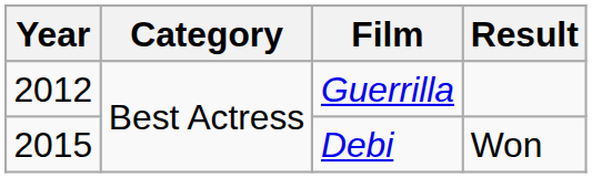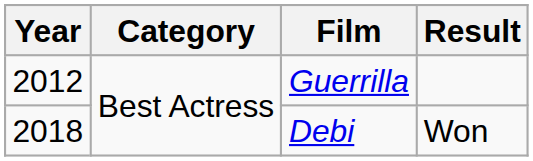Debi | Year: 2015 -> 2018
